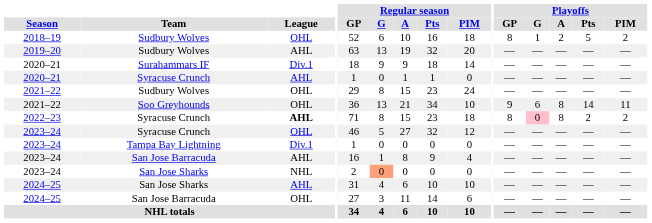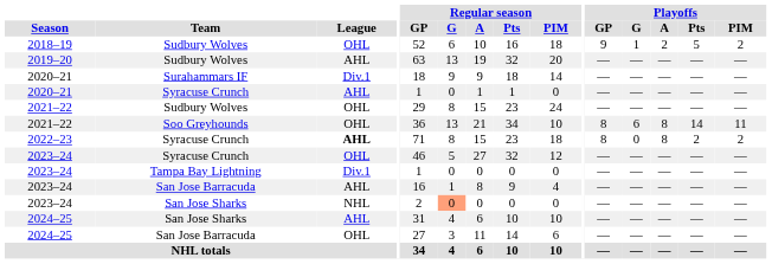2018–19 | Playoffs / GP: 8 -> 9
2021–22 / Soo Greyhounds | Playoffs / GP: 9 -> 8
2022–23 | Playoffs / G: pink background -> no background
